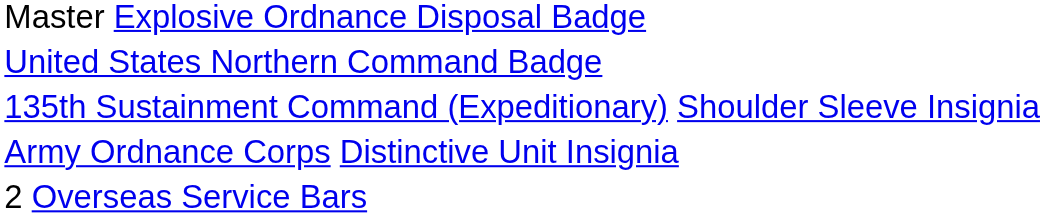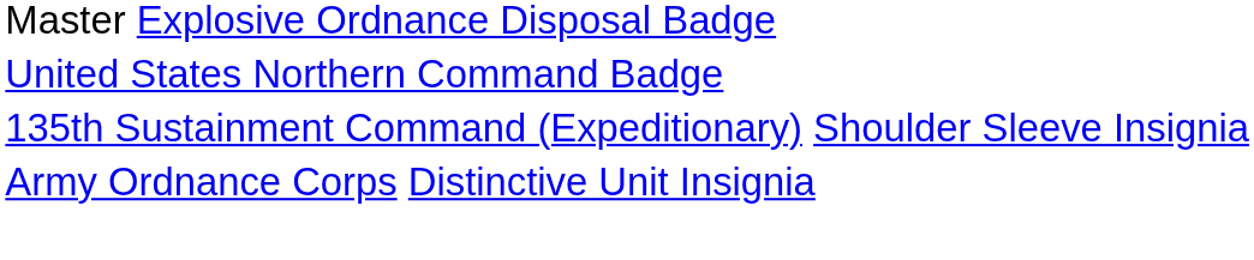- row: 2 Overseas Service Bars
